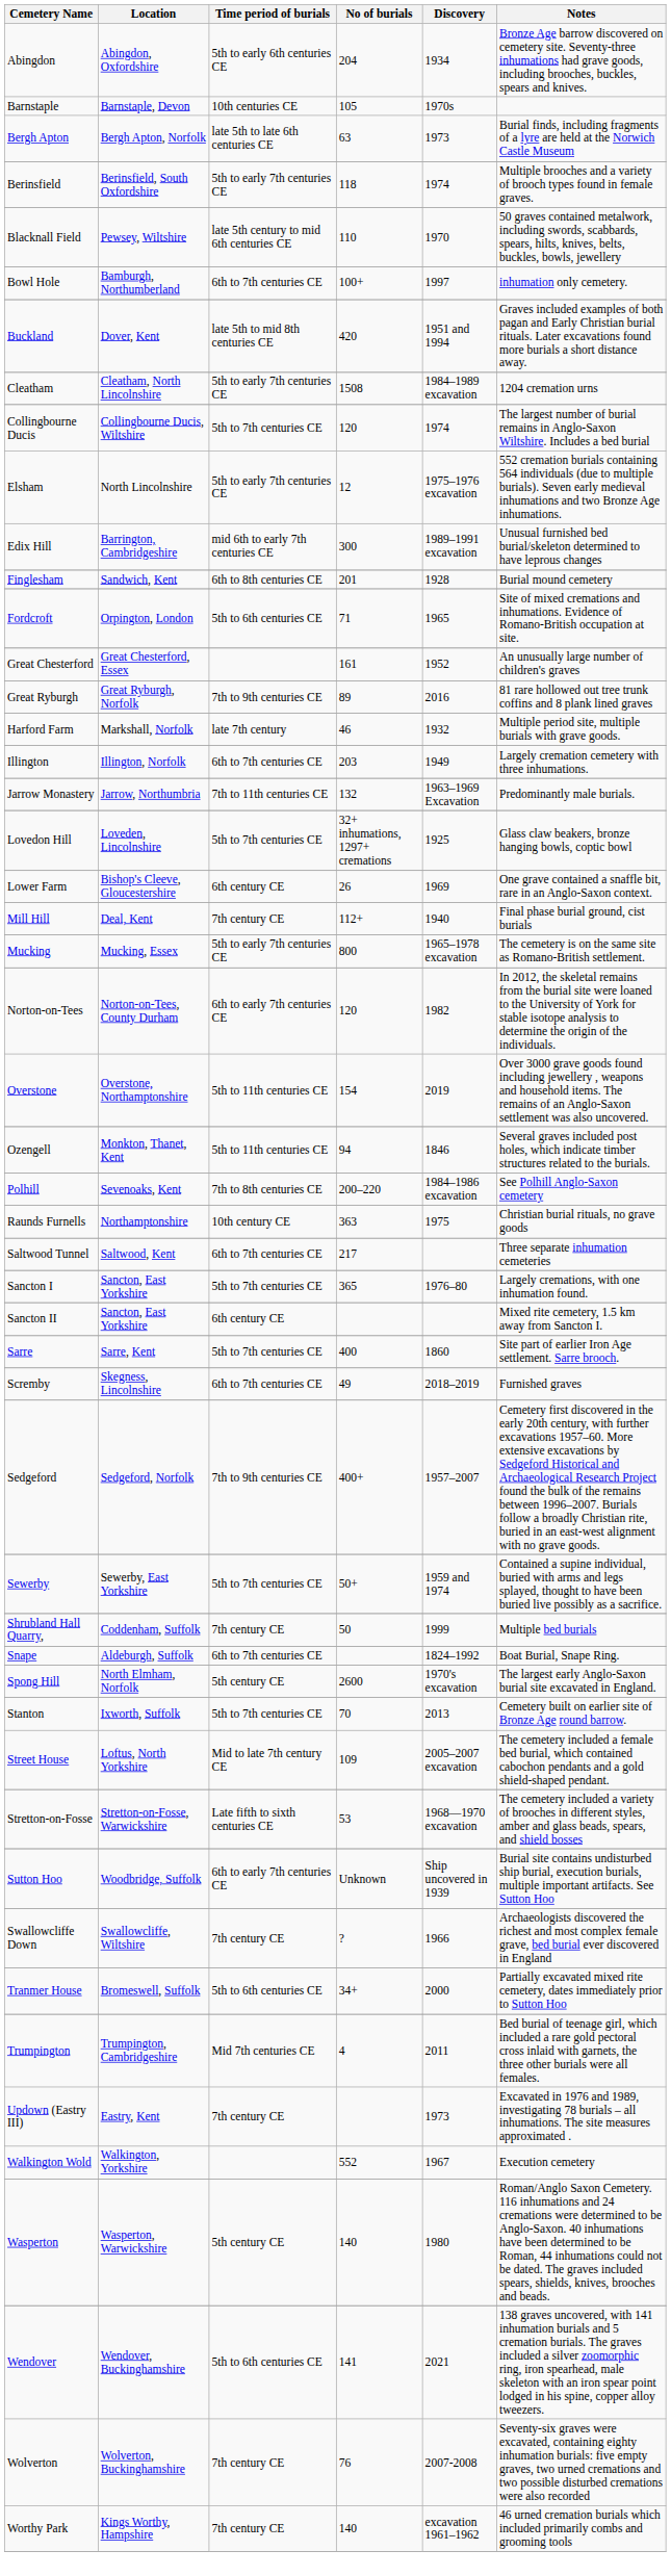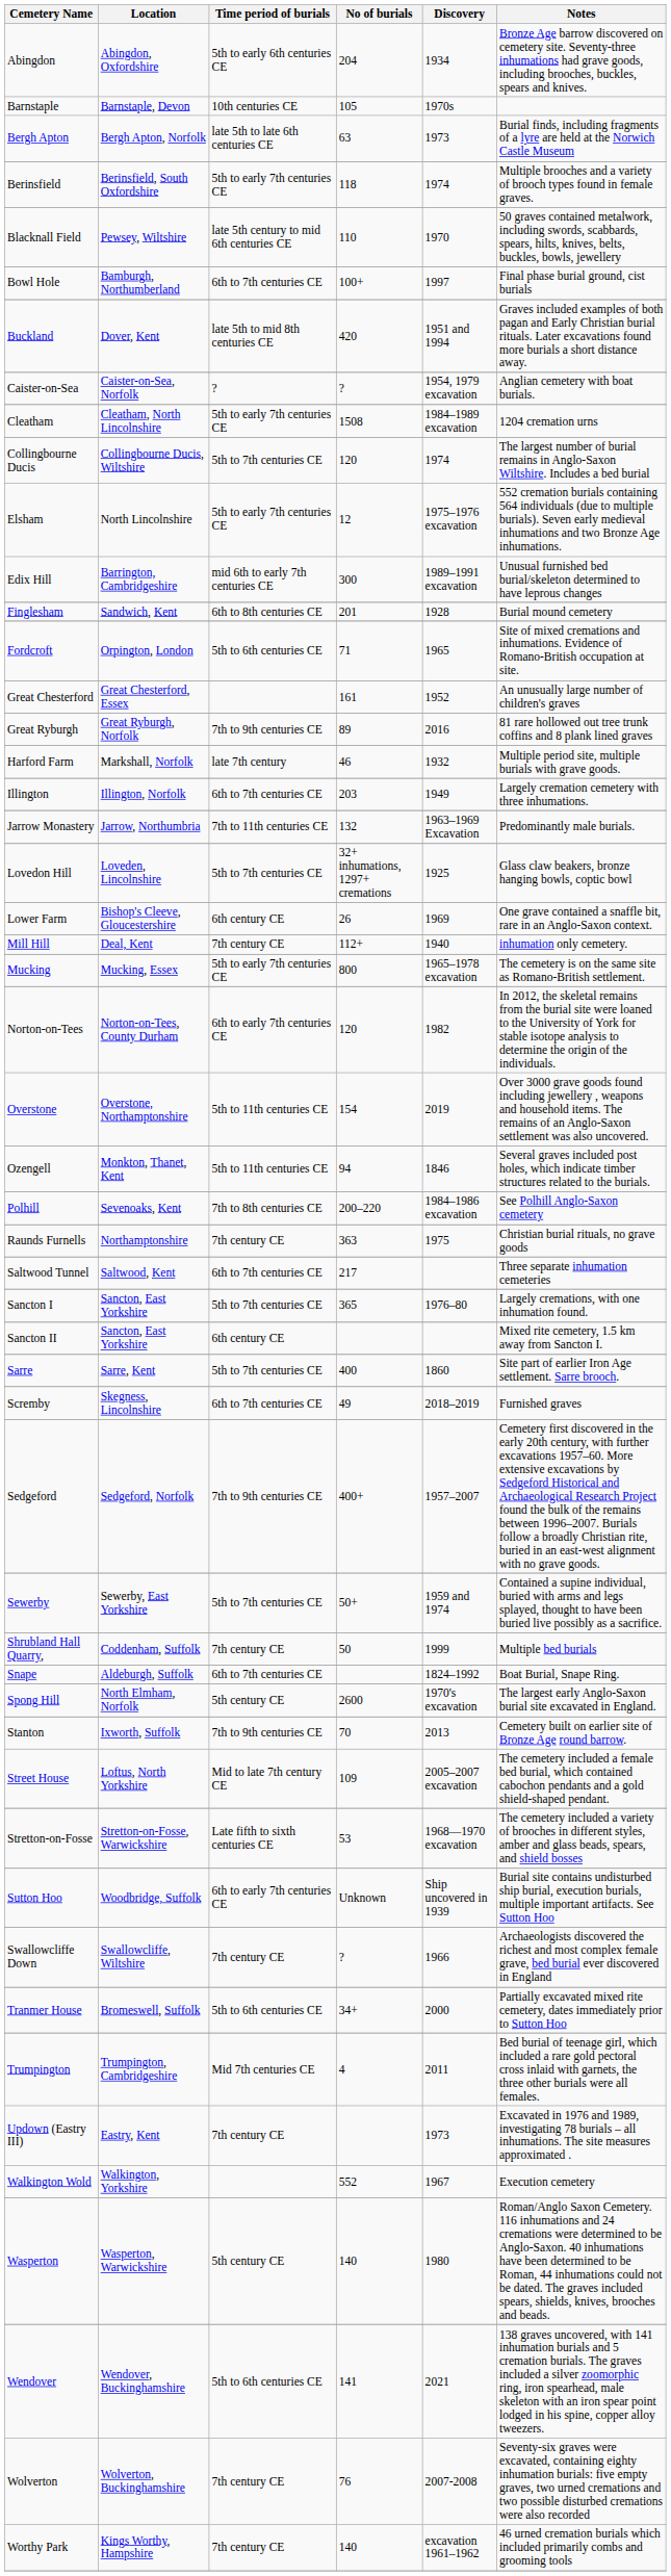Bowl Hole | Notes: inhumation only cemetery. -> Final phase burial ground, cist burials
+ row: Caister-on-Sea | Caister-on-Sea, Norfolk | ? | ? | 1954, 1979 excavation | Anglian cemetery with boat burials.
Mill Hill | Notes: Final phase burial ground, cist burials -> inhumation only cemetery.
Raunds Furnells | Time period of burials: 10th century CE -> 7th century CE
Stanton | Time period of burials: 5th to 7th centuries CE -> 7th to 9th centuries CE
